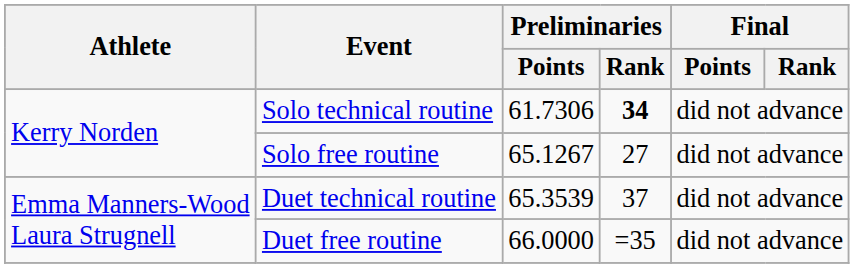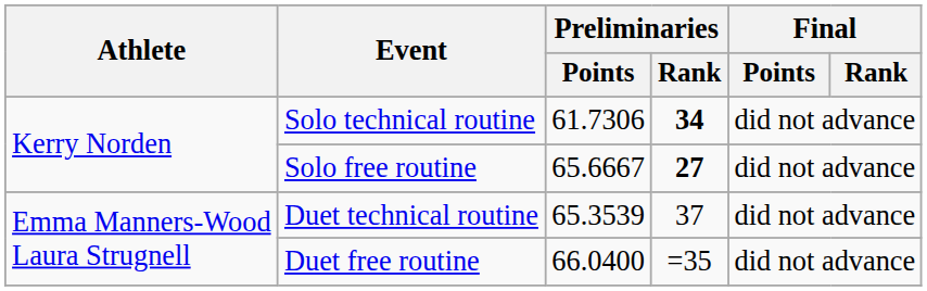Solo free routine | Preliminaries / Points: 65.1267 -> 65.6667
Solo free routine | Preliminaries / Rank: normal -> bold
Duet free routine | Preliminaries / Points: 66.0000 -> 66.0400
